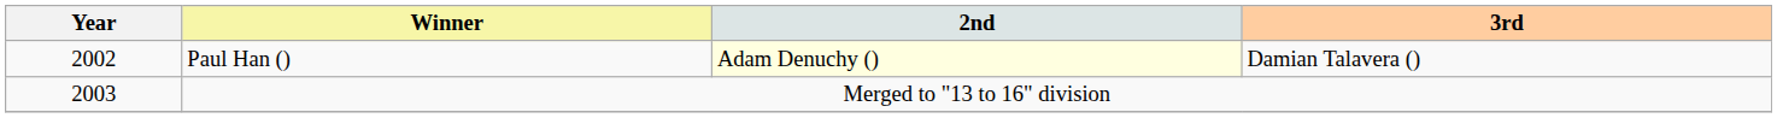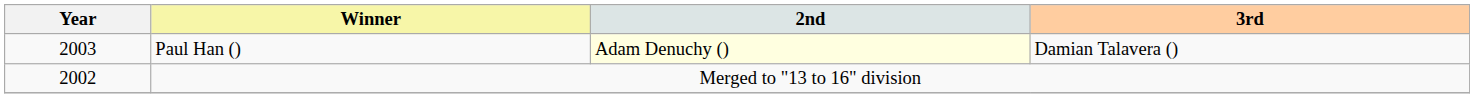Paul Han () | Year: 2002 -> 2003
Merged to "13 to 16" division | Year: 2003 -> 2002
